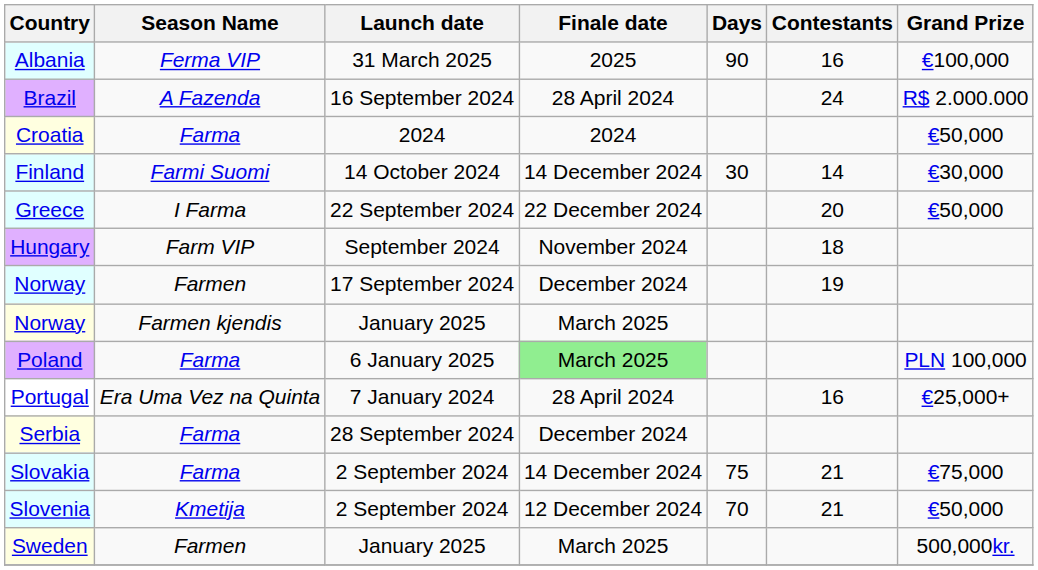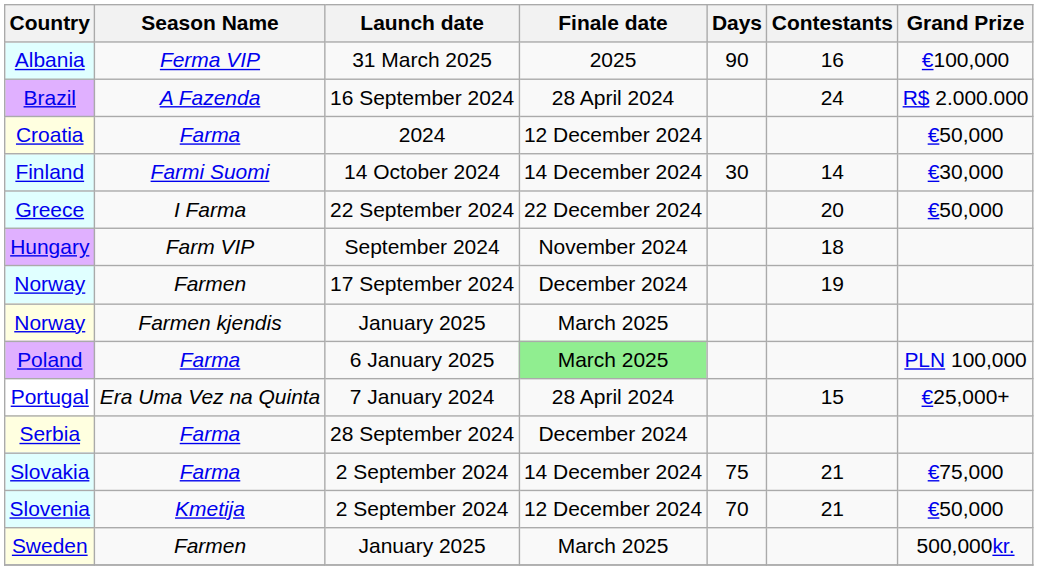Croatia | Finale date: 2024 -> 12 December 2024
Portugal | Contestants: 16 -> 15
